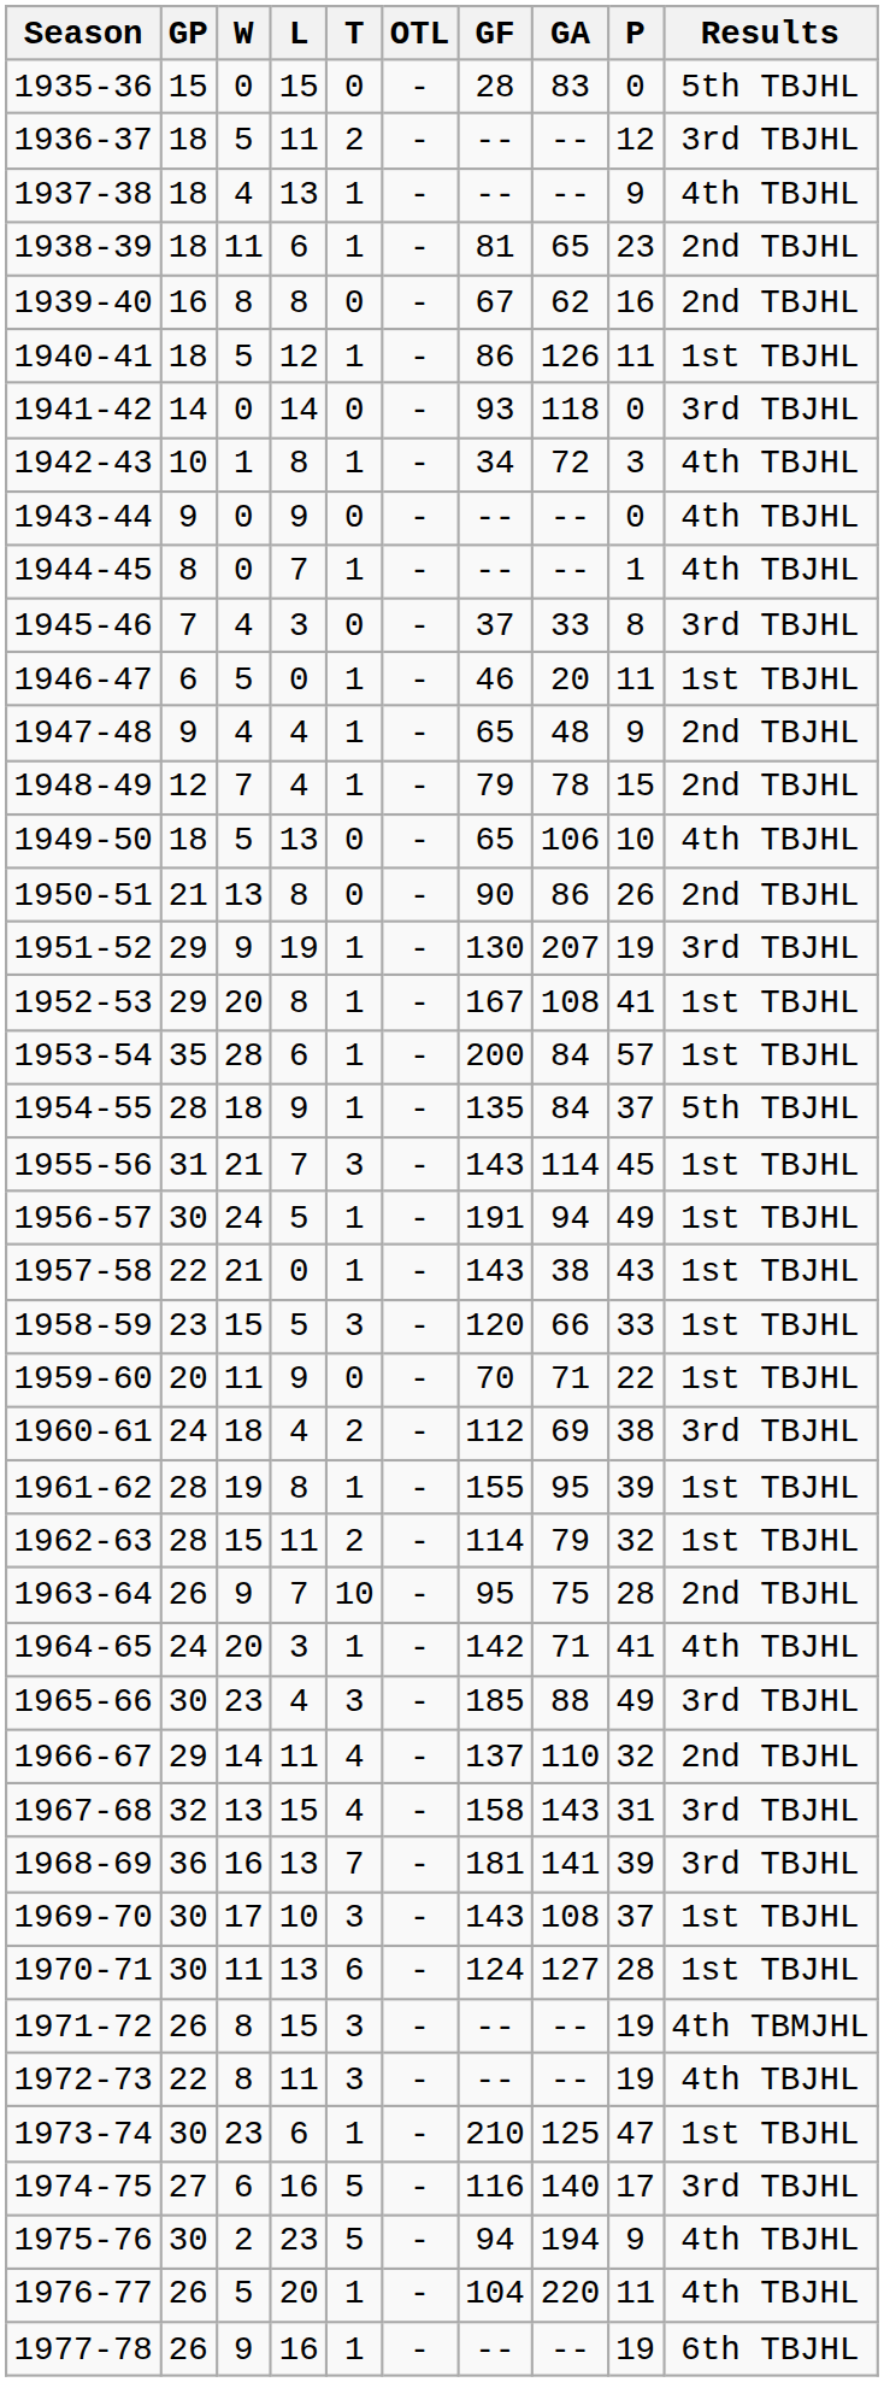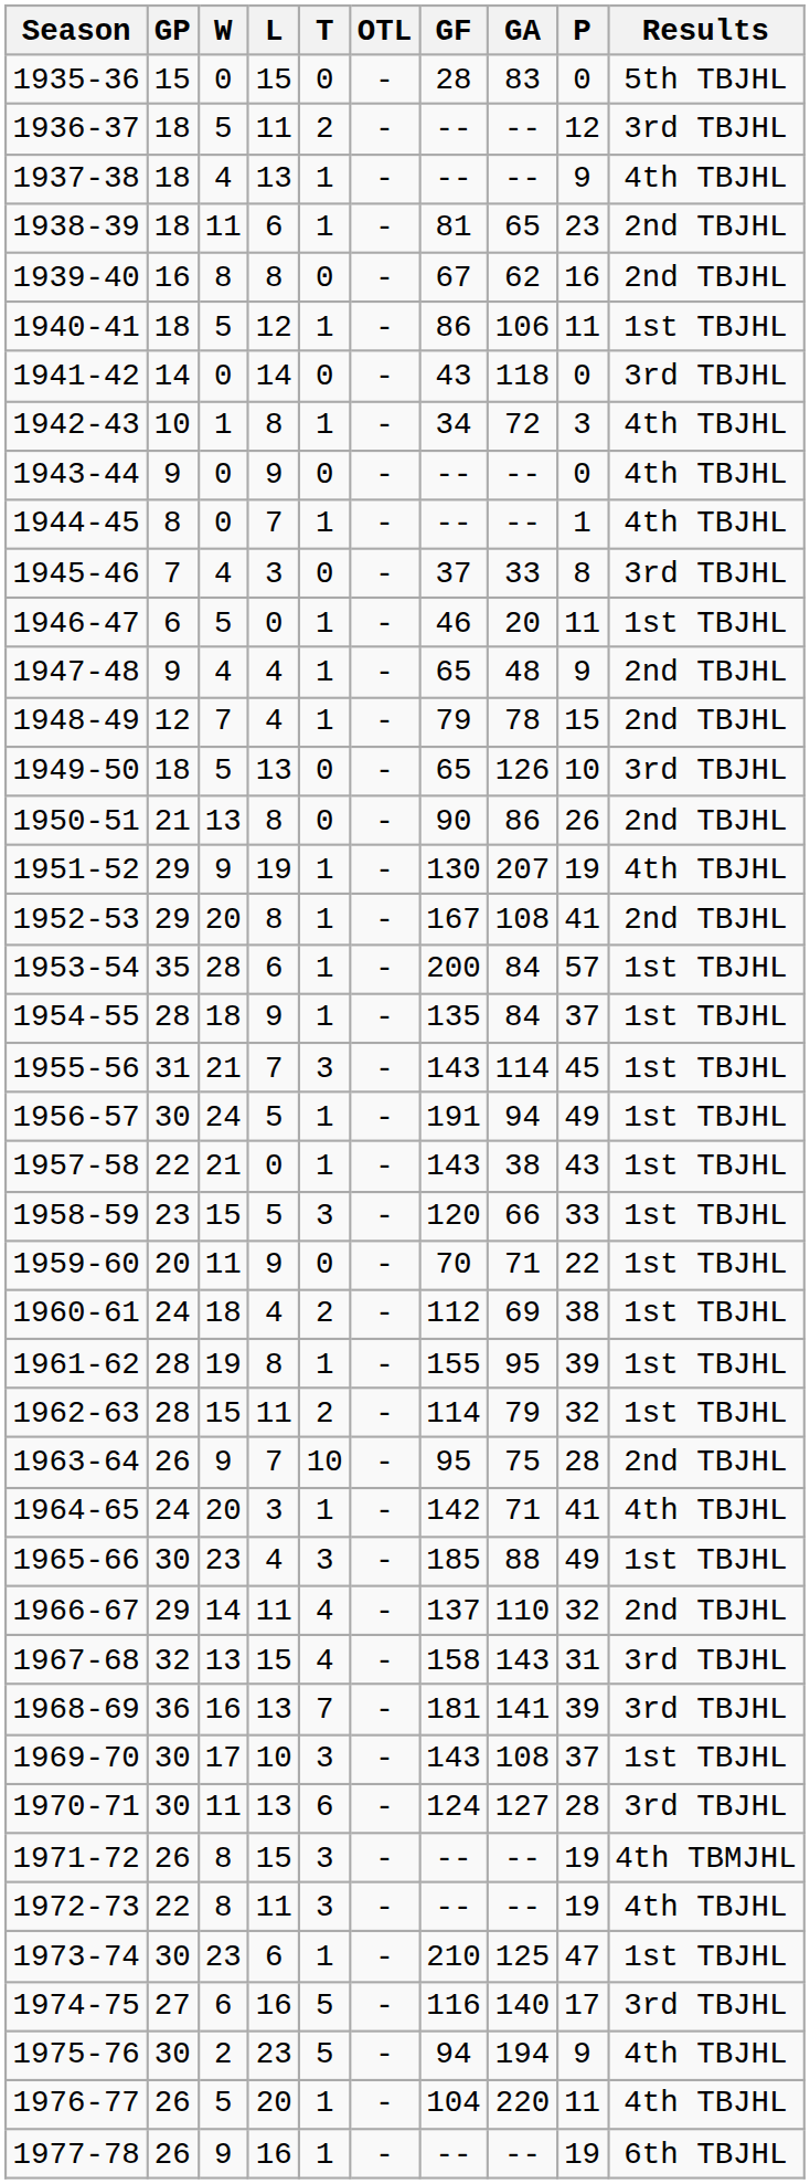1940-41 | GA: 126 -> 106
1941-42 | GF: 93 -> 43
1949-50 | GA: 106 -> 126
1949-50 | Results: 4th TBJHL -> 3rd TBJHL
1951-52 | Results: 3rd TBJHL -> 4th TBJHL
1952-53 | Results: 1st TBJHL -> 2nd TBJHL
1954-55 | Results: 5th TBJHL -> 1st TBJHL
1960-61 | Results: 3rd TBJHL -> 1st TBJHL
1965-66 | Results: 3rd TBJHL -> 1st TBJHL
1970-71 | Results: 1st TBJHL -> 3rd TBJHL
